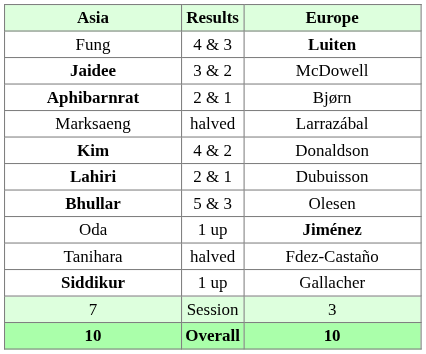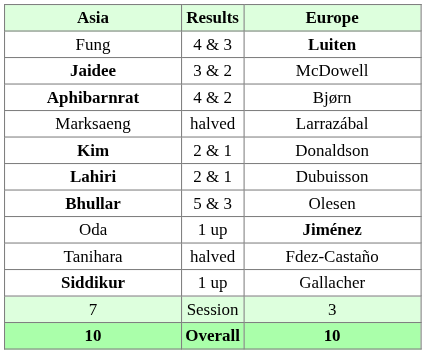Aphibarnrat | Results: 2 & 1 -> 4 & 2
Kim | Results: 4 & 2 -> 2 & 1
